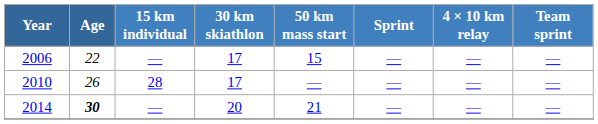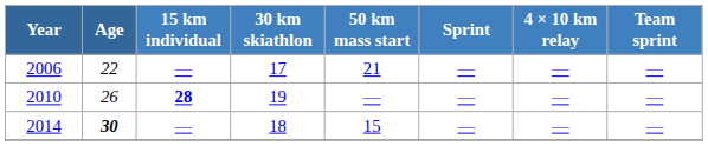2006 | 50 km mass start: 15 -> 21
2010 | 15 km individual: normal -> bold
2010 | 30 km skiathlon: 17 -> 19
2014 | 30 km skiathlon: 20 -> 18
2014 | 50 km mass start: 21 -> 15
